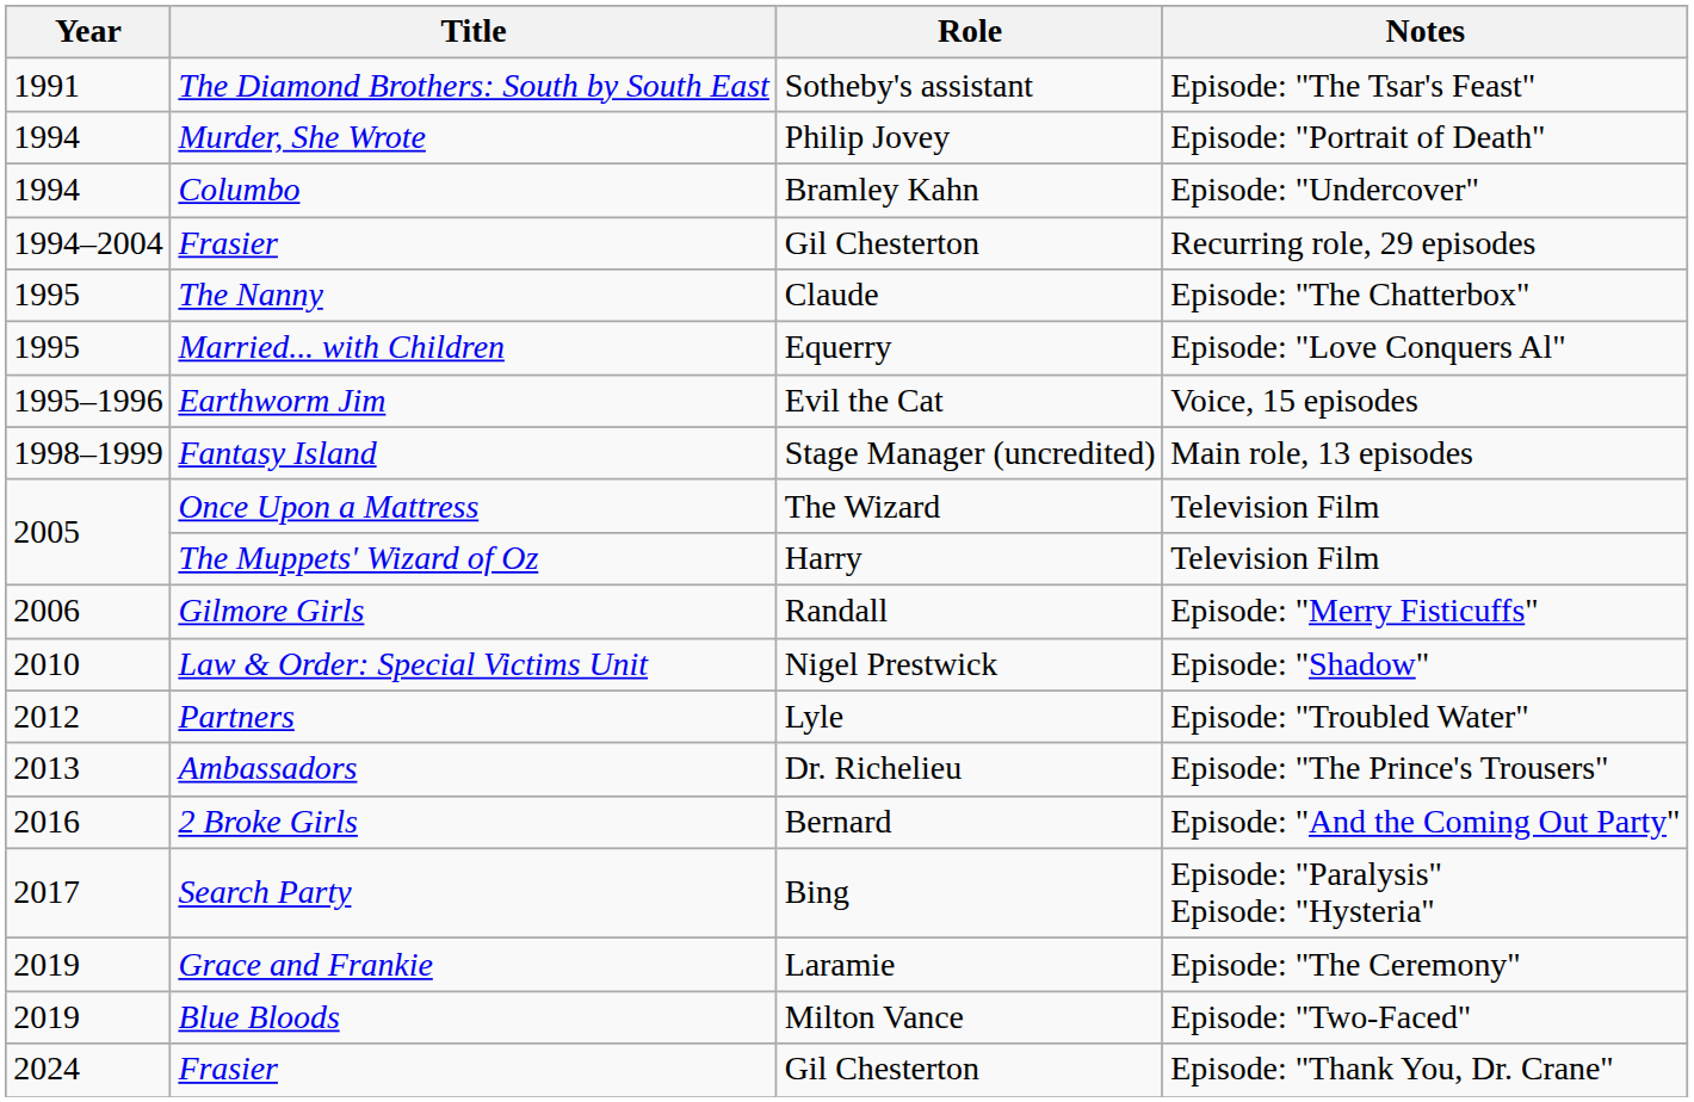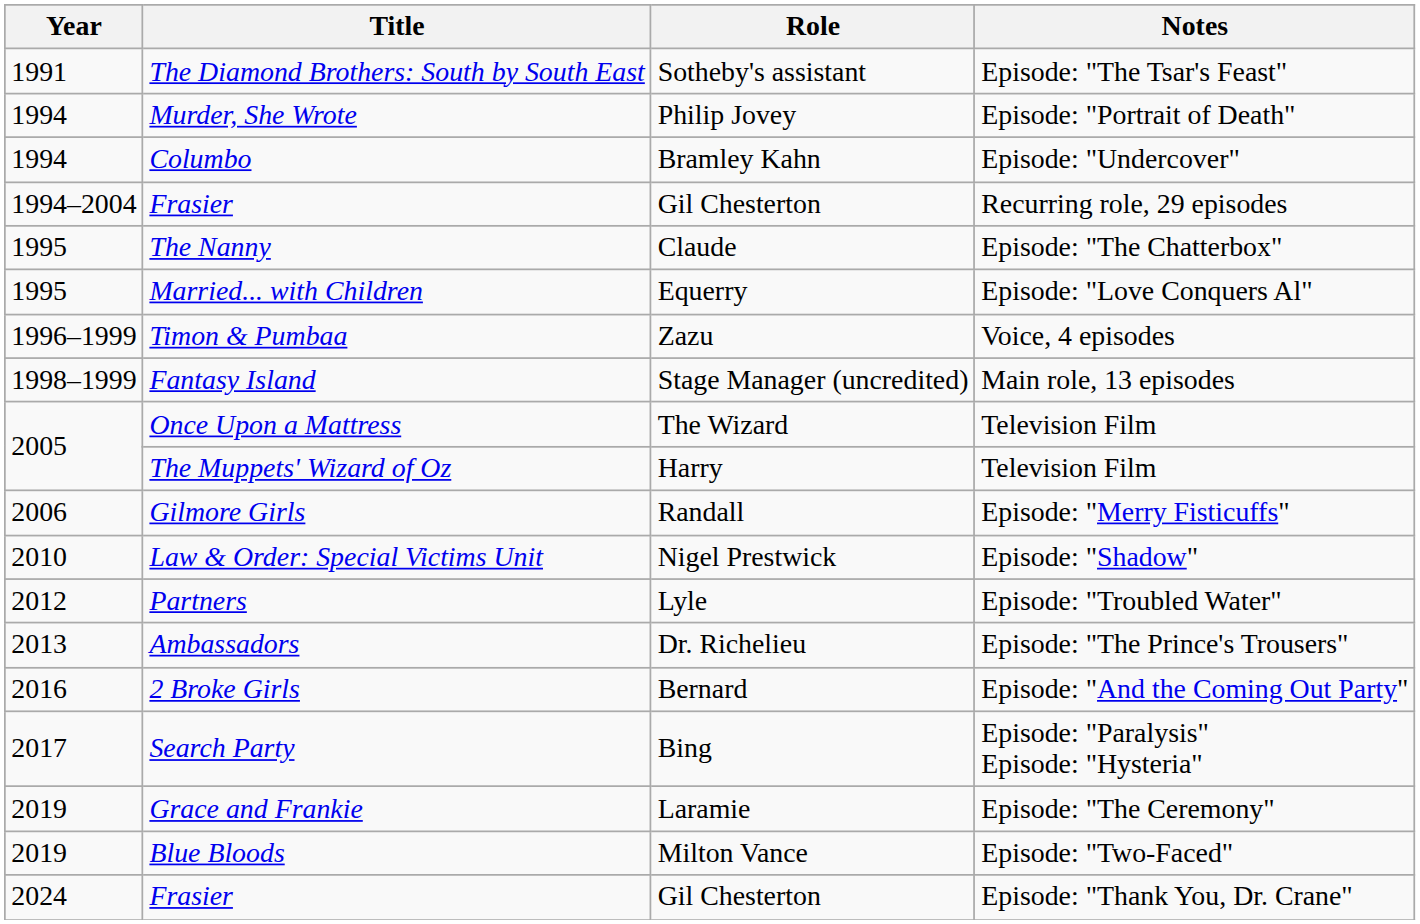- row: 1995–1996 | Earthworm Jim | Evil the Cat | Voice, 15 episodes
+ row: 1996–1999 | Timon & Pumbaa | Zazu | Voice, 4 episodes
